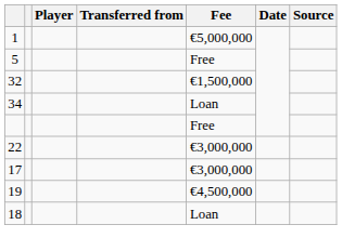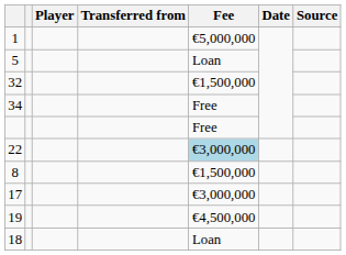5 | Fee: Free -> Loan
34 | Fee: Loan -> Free
22 | Fee: no background -> lightblue background
+ row: 8 | €1,500,000
